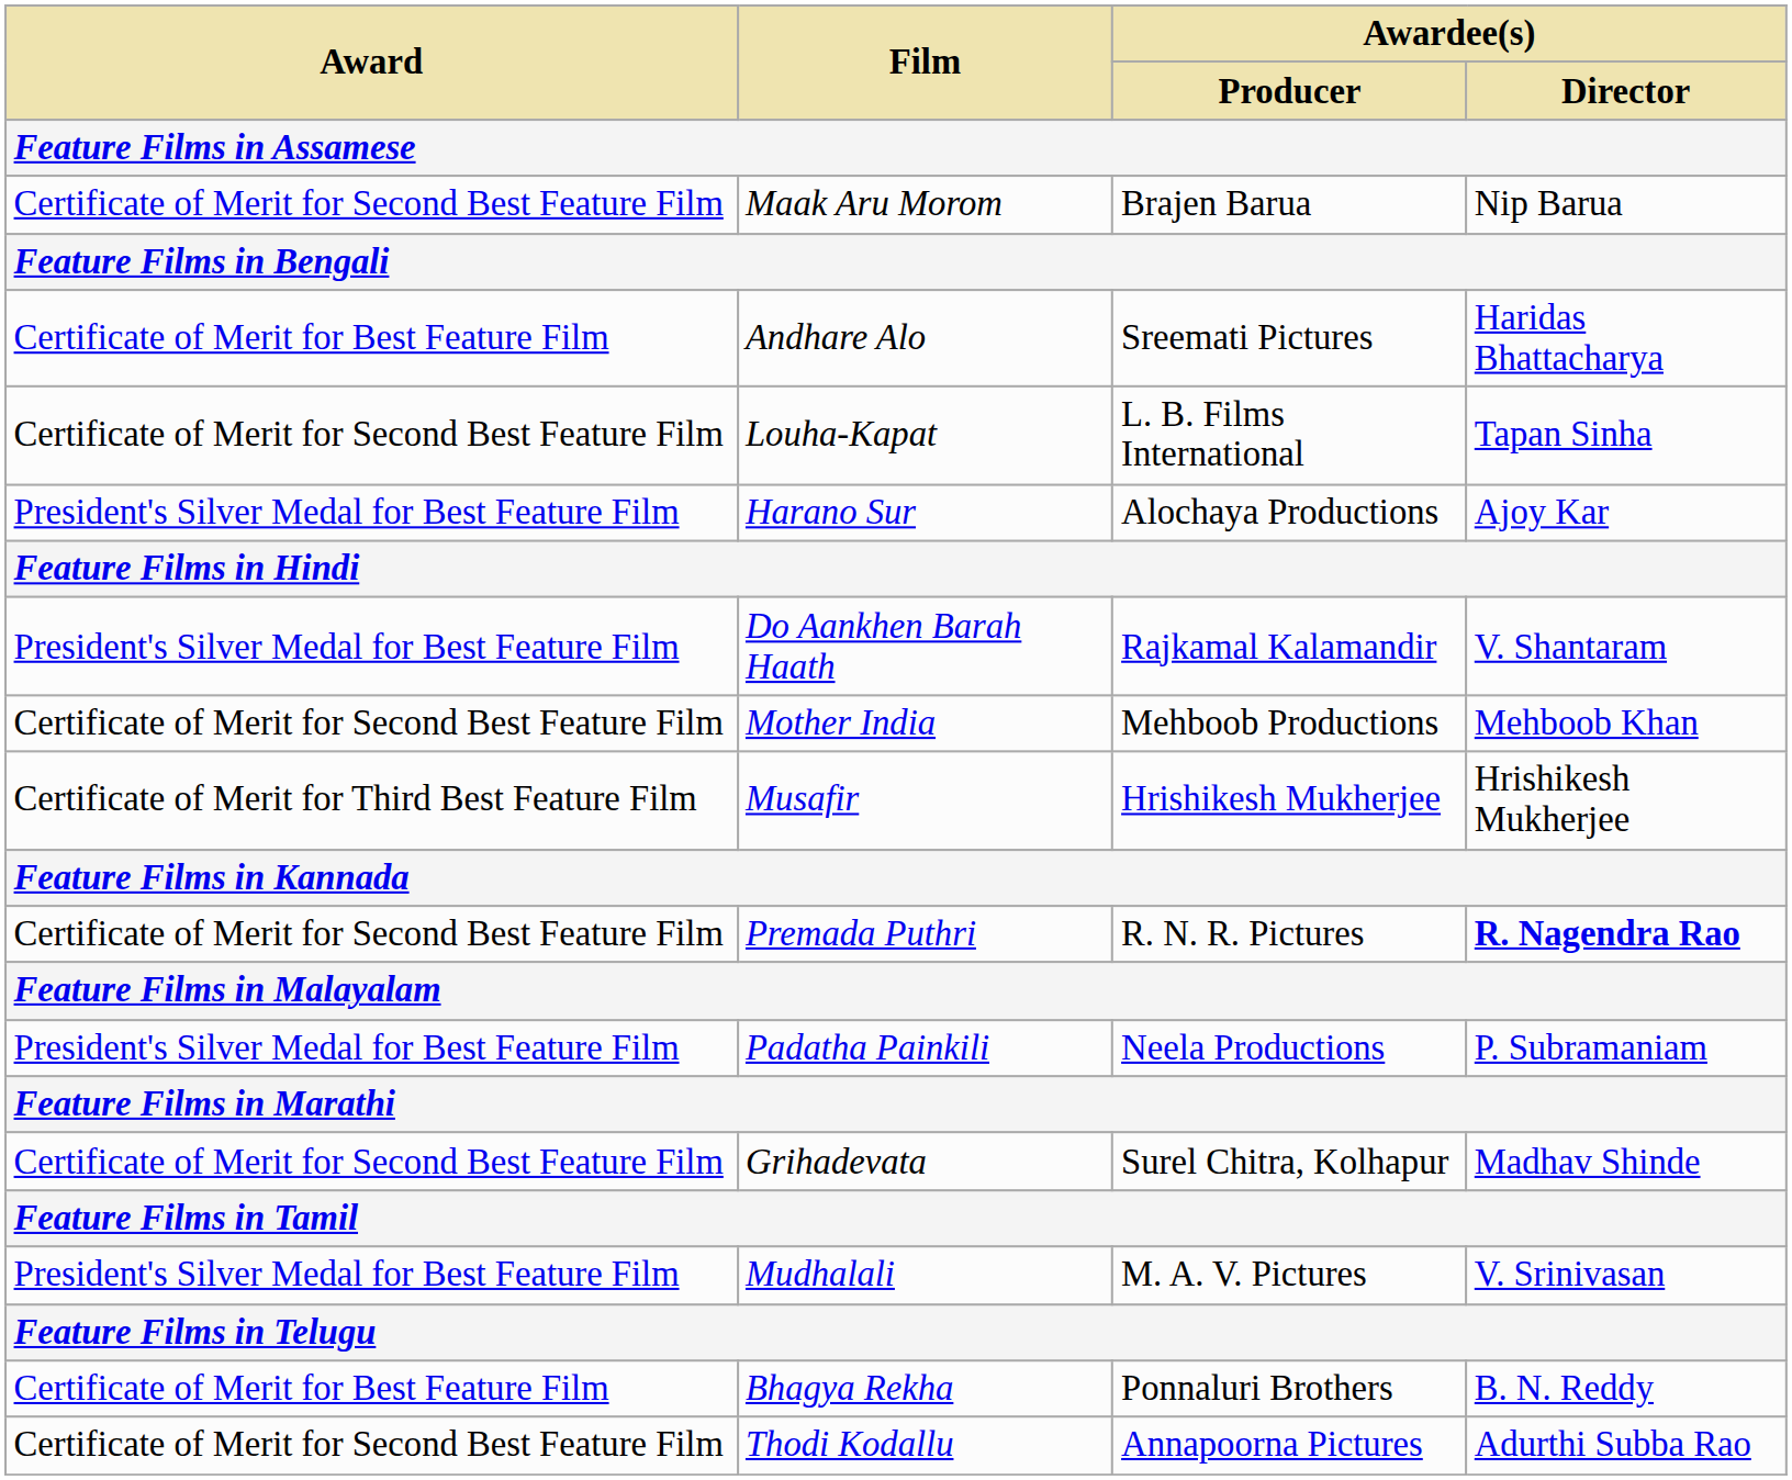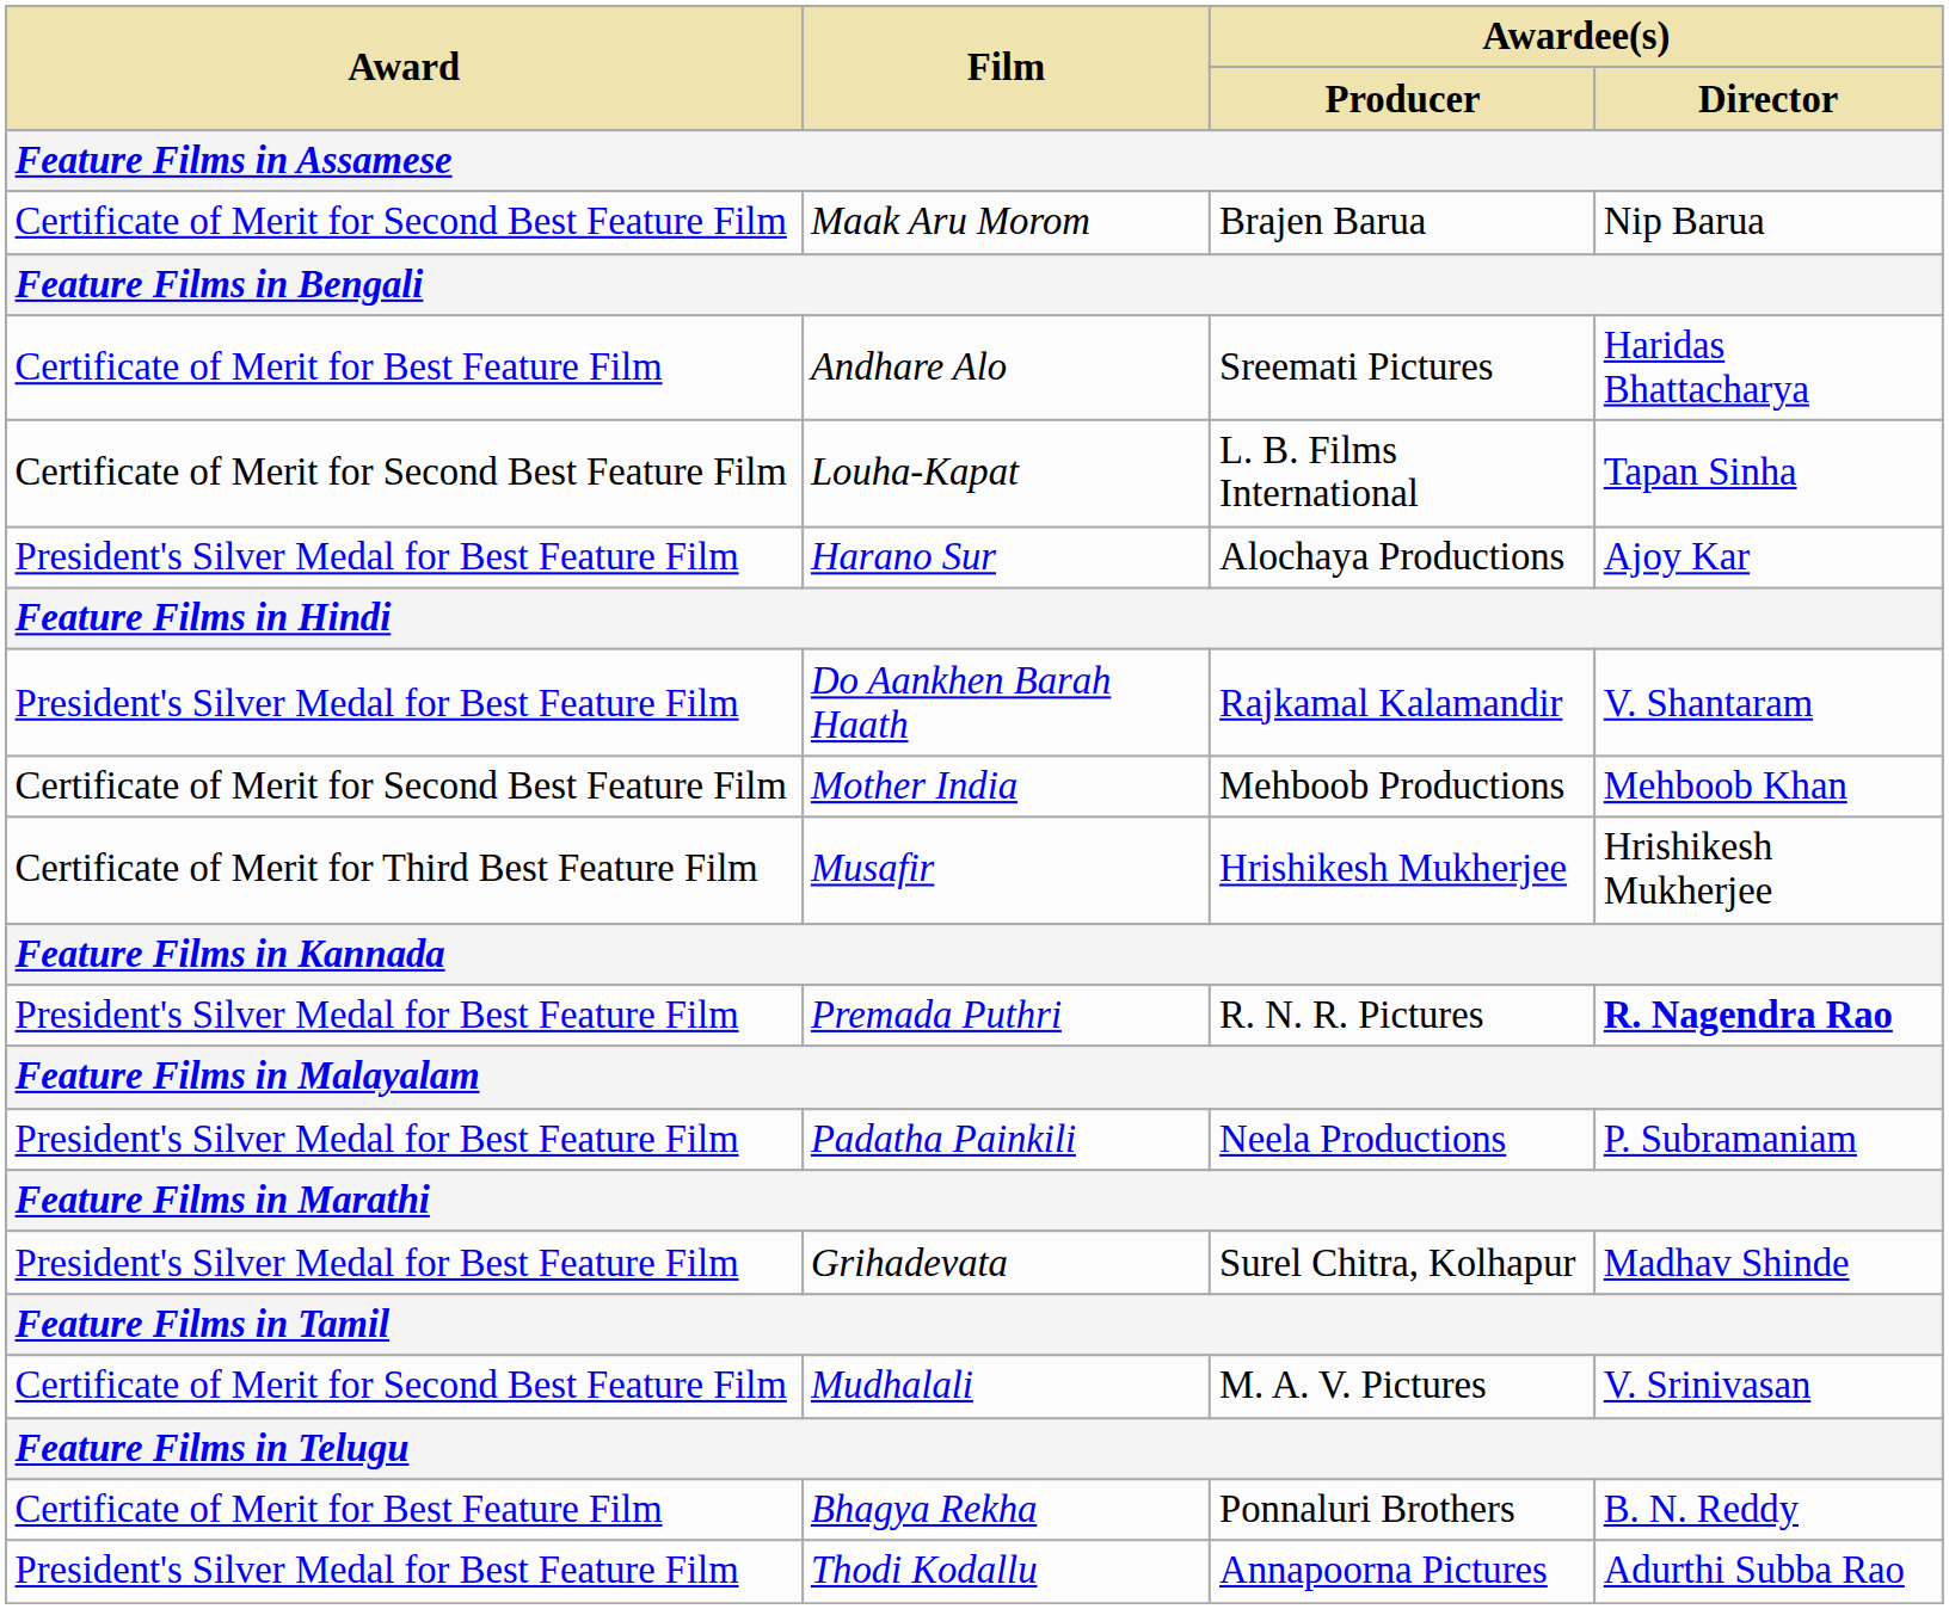Premada Puthri | Award: Certificate of Merit for Second Best Feature Film -> President's Silver Medal for Best Feature Film
Grihadevata | Award: Certificate of Merit for Second Best Feature Film -> President's Silver Medal for Best Feature Film
Mudhalali | Award: President's Silver Medal for Best Feature Film -> Certificate of Merit for Second Best Feature Film
Thodi Kodallu | Award: Certificate of Merit for Second Best Feature Film -> President's Silver Medal for Best Feature Film
